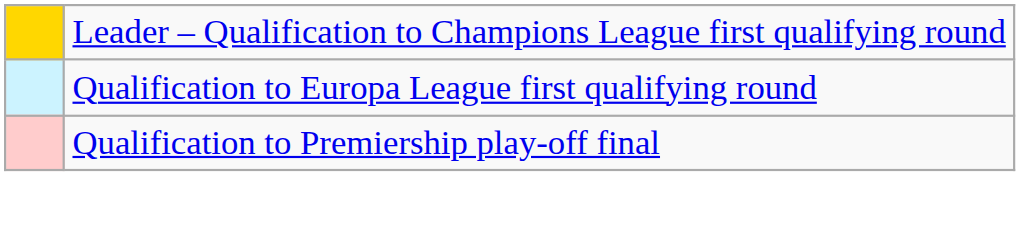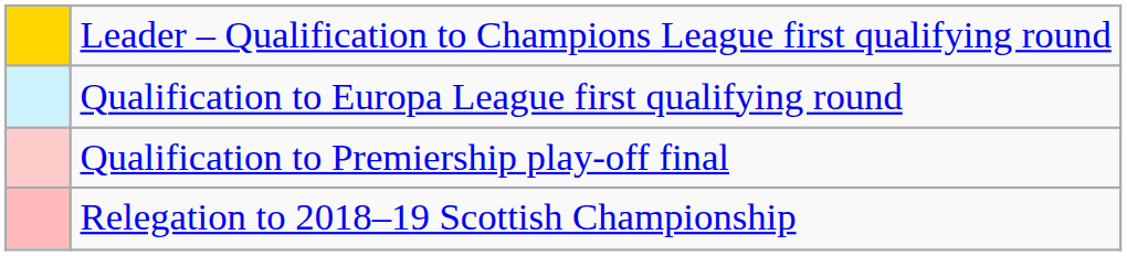+ row: Relegation to 2018–19 Scottish Championship
